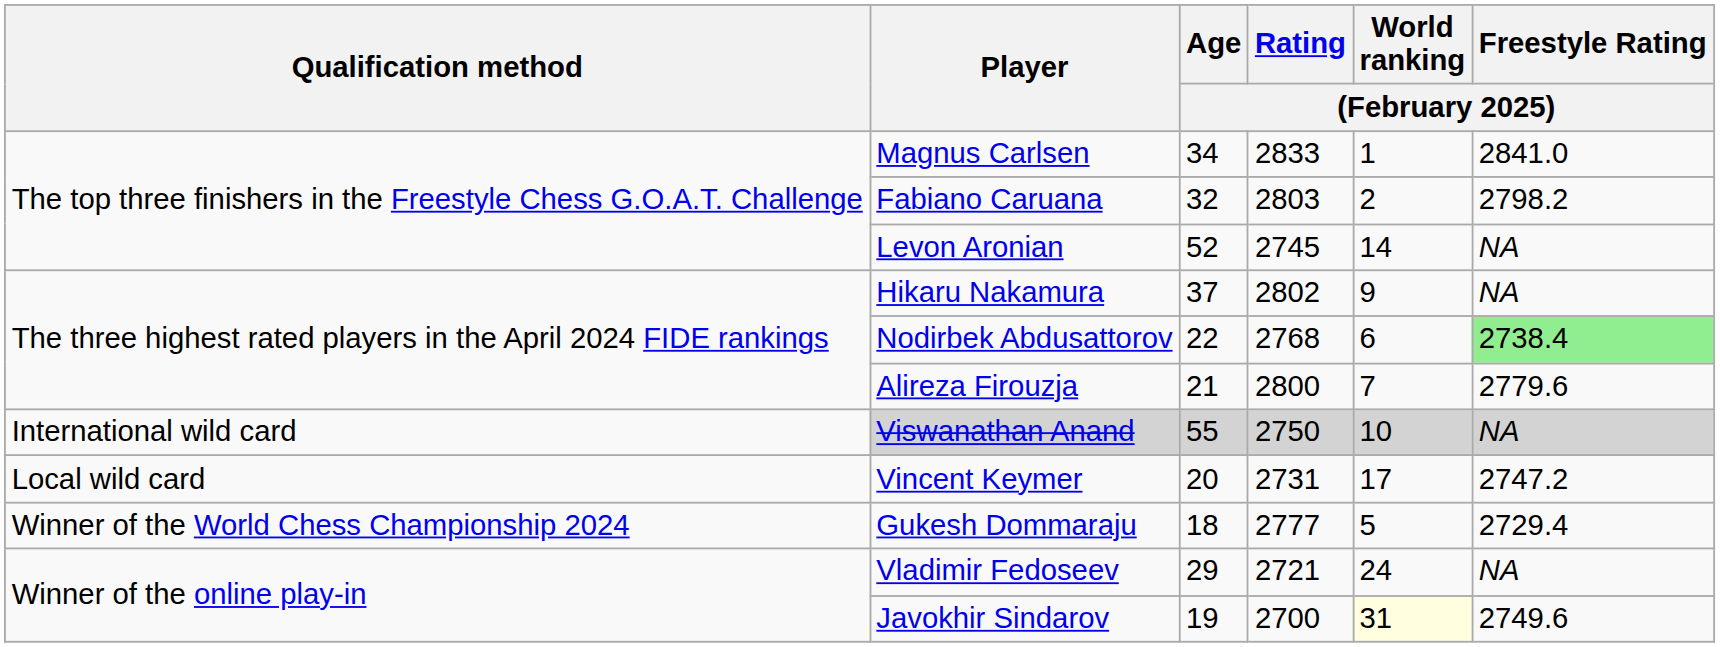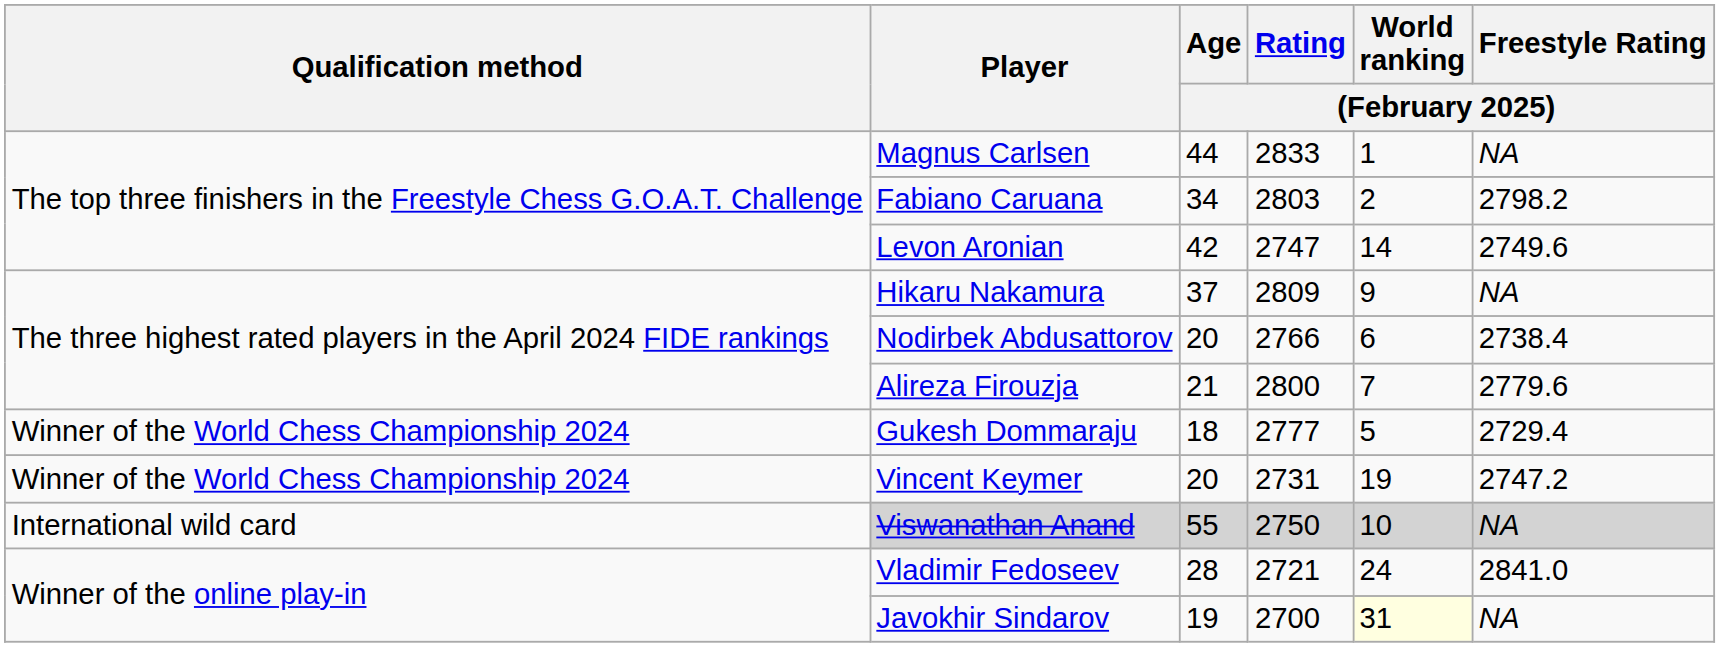Magnus Carlsen | Age / (February 2025): 34 -> 44
Magnus Carlsen | Freestyle Rating / (February 2025): 2841.0 -> NA
Fabiano Caruana | Age / (February 2025): 32 -> 34
Levon Aronian | Age / (February 2025): 52 -> 42
Levon Aronian | Rating / (February 2025): 2745 -> 2747
Levon Aronian | Freestyle Rating / (February 2025): NA -> 2749.6
Hikaru Nakamura | Rating / (February 2025): 2802 -> 2809
Nodirbek Abdusattorov | Age / (February 2025): 22 -> 20
Nodirbek Abdusattorov | Rating / (February 2025): 2768 -> 2766
Nodirbek Abdusattorov | Freestyle Rating / (February 2025): lightgreen background -> no background
rows swapped: Viswanathan Anand <-> Gukesh Dommaraju
Vincent Keymer | Qualification method: Local wild card -> Winner of the World Chess Championship 2024
Vincent Keymer | World ranking / (February 2025): 17 -> 19
Vladimir Fedoseev | Age / (February 2025): 29 -> 28
Vladimir Fedoseev | Freestyle Rating / (February 2025): NA -> 2841.0
Javokhir Sindarov | Freestyle Rating / (February 2025): 2749.6 -> NA
